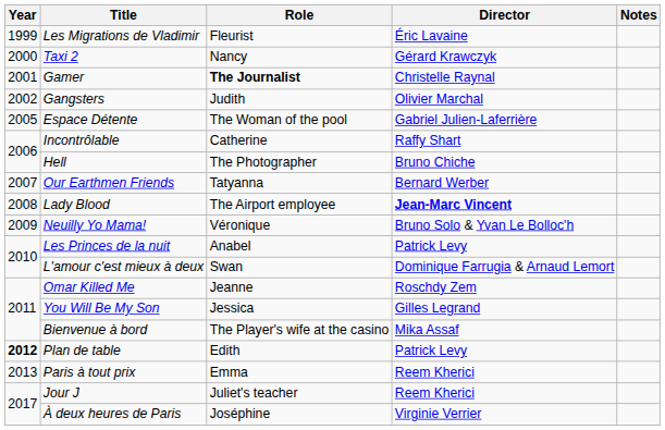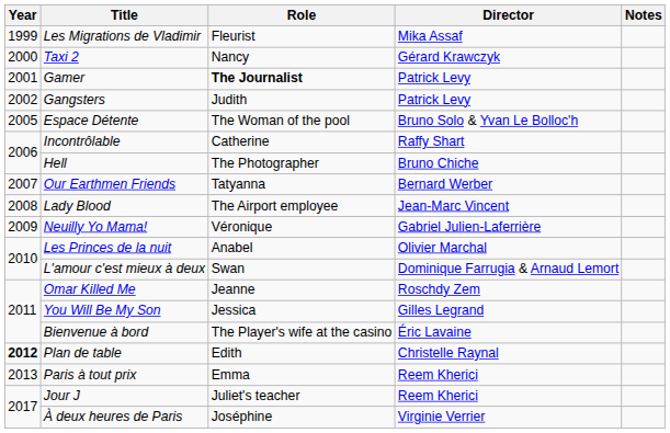Les Migrations de Vladimir | Director: Éric Lavaine -> Mika Assaf
Gamer | Director: Christelle Raynal -> Patrick Levy
Gangsters | Director: Olivier Marchal -> Patrick Levy
Espace Détente | Director: Gabriel Julien-Laferrière -> Bruno Solo & Yvan Le Bolloc'h
Lady Blood | Director: bold -> normal
Neuilly Yo Mama! | Director: Bruno Solo & Yvan Le Bolloc'h -> Gabriel Julien-Laferrière
Les Princes de la nuit | Director: Patrick Levy -> Olivier Marchal
Bienvenue à bord | Director: Mika Assaf -> Éric Lavaine
Plan de table | Director: Patrick Levy -> Christelle Raynal
